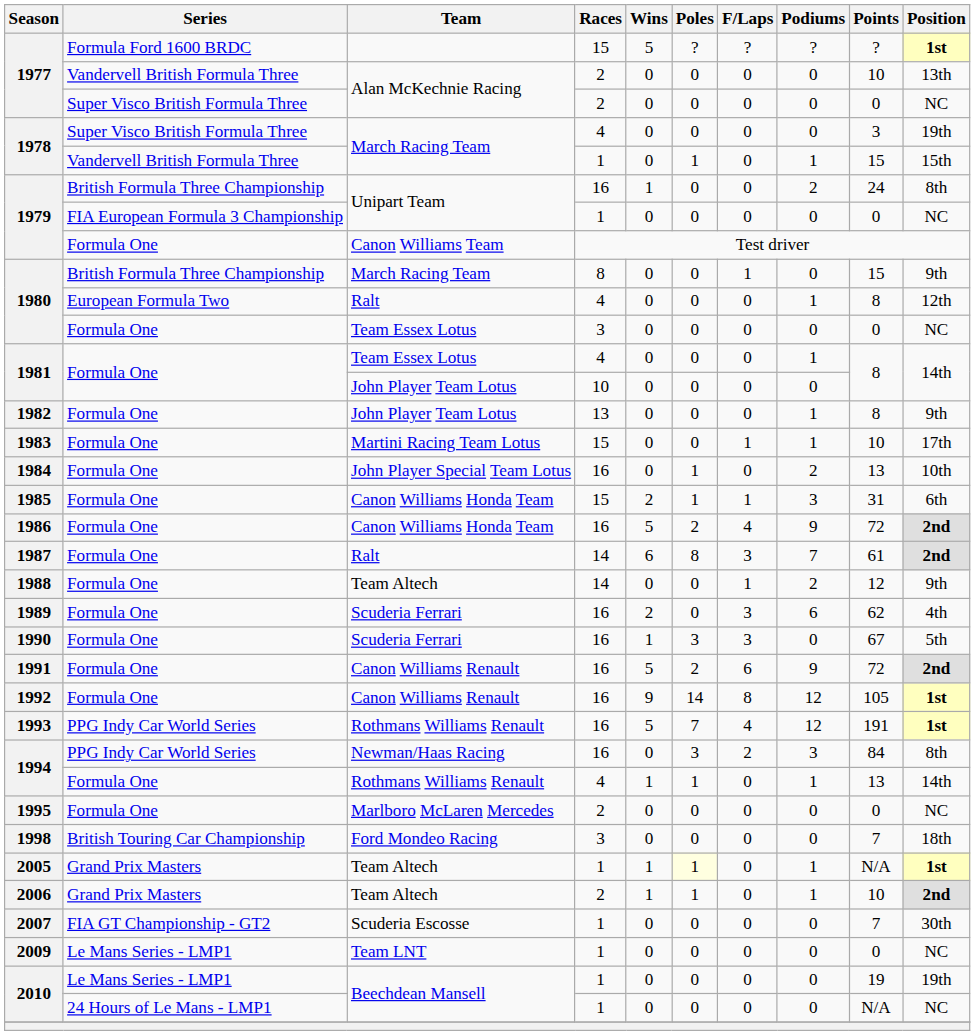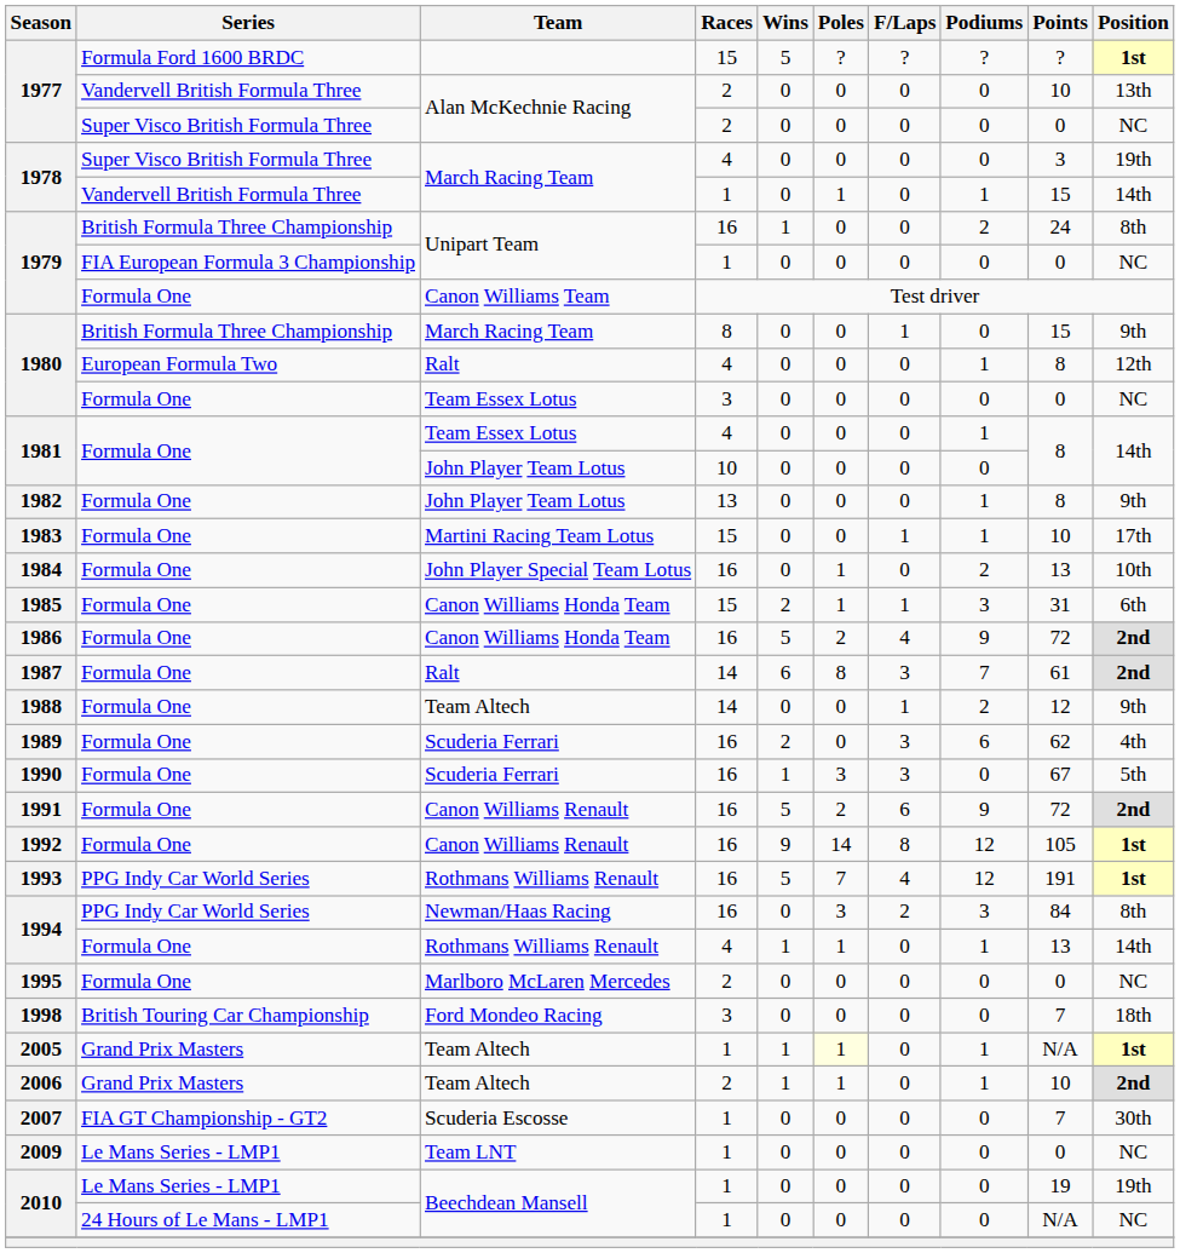1978 / Vandervell British Formula Three | Position: 15th -> 14th
